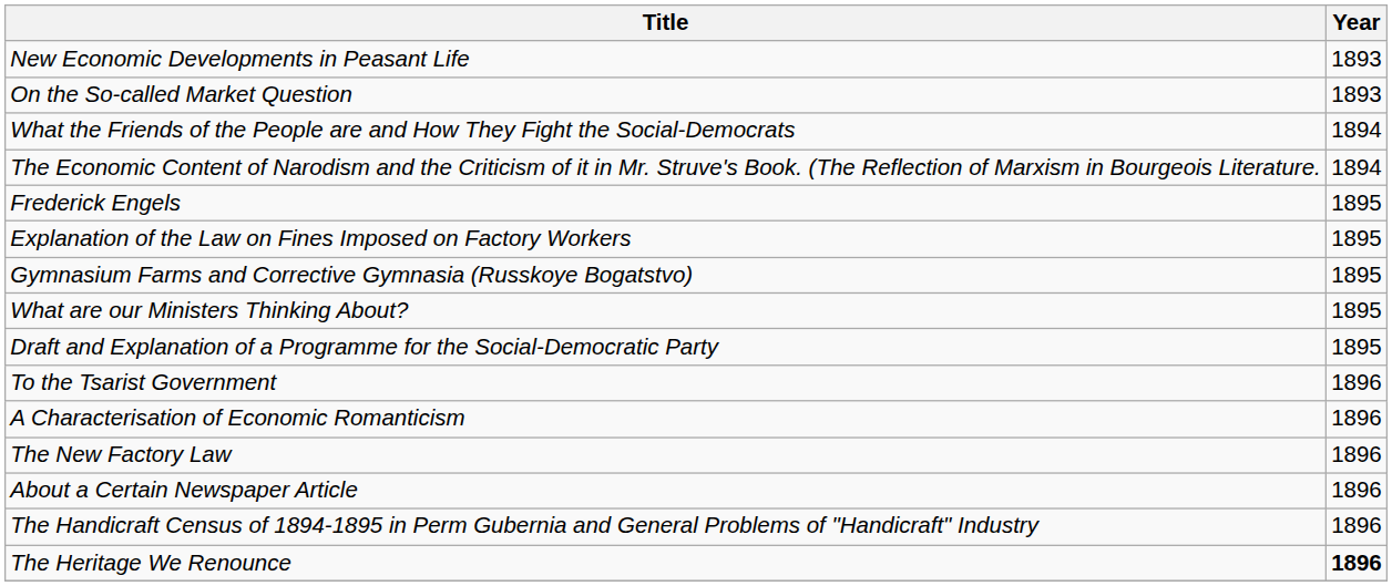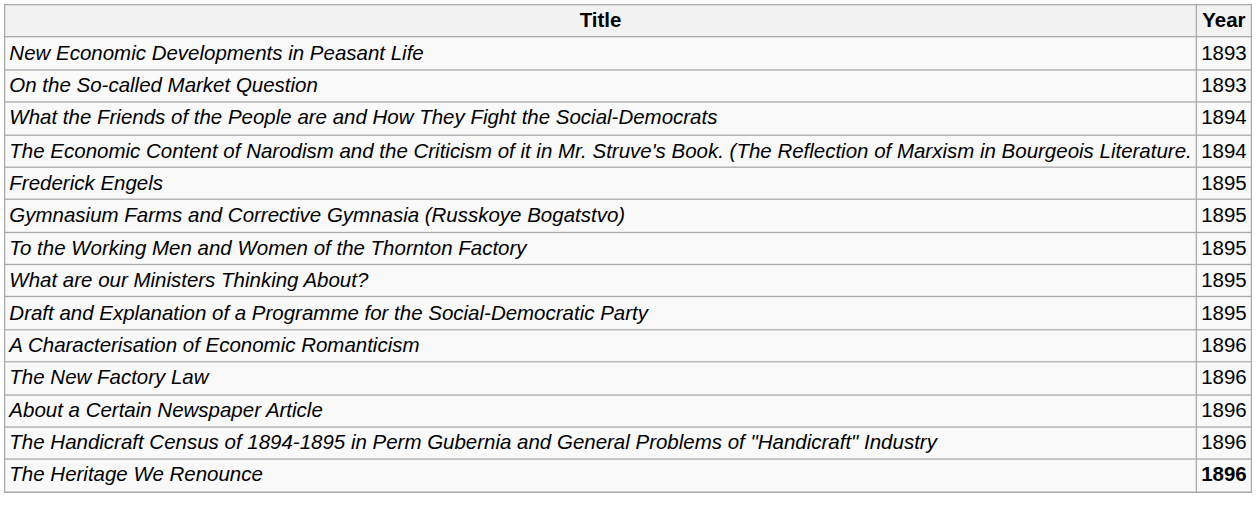- row: Explanation of the Law on Fines Imposed on Factory Workers | 1895
+ row: To the Working Men and Women of the Thornton Factory | 1895
- row: To the Tsarist Government | 1896
